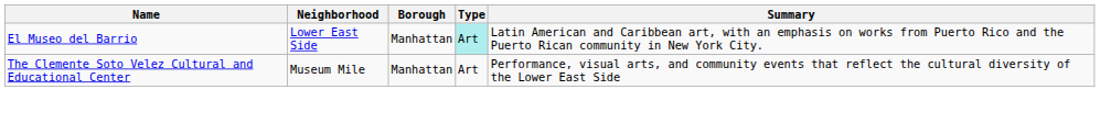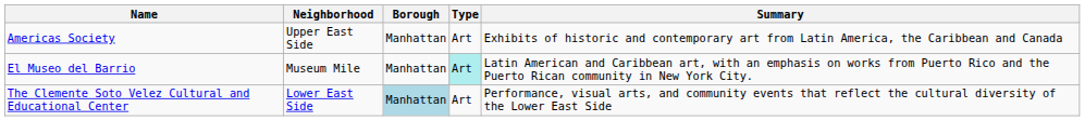+ row: Americas Society | Upper East Side | Manhattan | Art | Exhibits of historic and contemporary art from Latin America, the Caribbean and Canada
El Museo del Barrio | Neighborhood: Lower East Side -> Museum Mile
The Clemente Soto Velez Cultural and Educational Center | Neighborhood: Museum Mile -> Lower East Side
The Clemente Soto Velez Cultural and Educational Center | Borough: no background -> lightblue background
